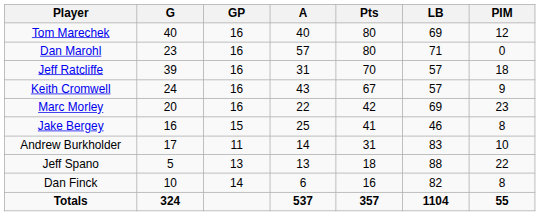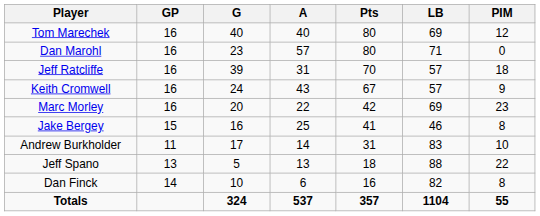columns swapped: GP <-> G
